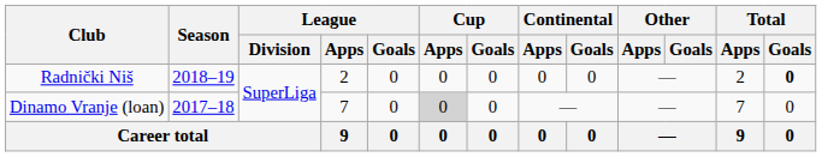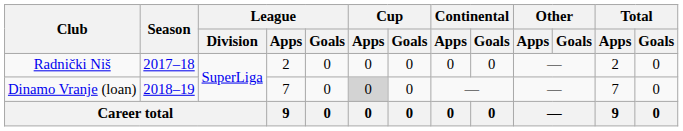Radnički Niš | Season: 2018–19 -> 2017–18
Radnički Niš | Total / Goals: bold -> normal
Dinamo Vranje (loan) | Season: 2017–18 -> 2018–19
